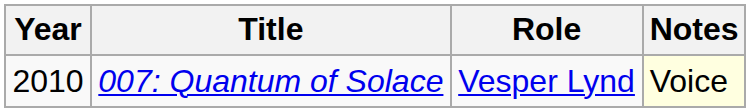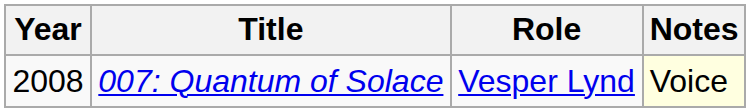007: Quantum of Solace | Year: 2010 -> 2008
